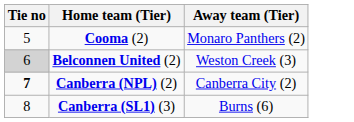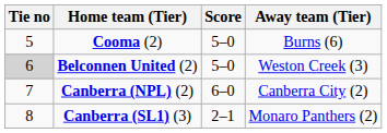+ column: Score | 5–0 | 5–0 | 6–0 | 2–1
Cooma (2) | Away team (Tier): Monaro Panthers (2) -> Burns (6)
Canberra (NPL) (2) | Tie no: bold -> normal
Canberra (SL1) (3) | Away team (Tier): Burns (6) -> Monaro Panthers (2)
